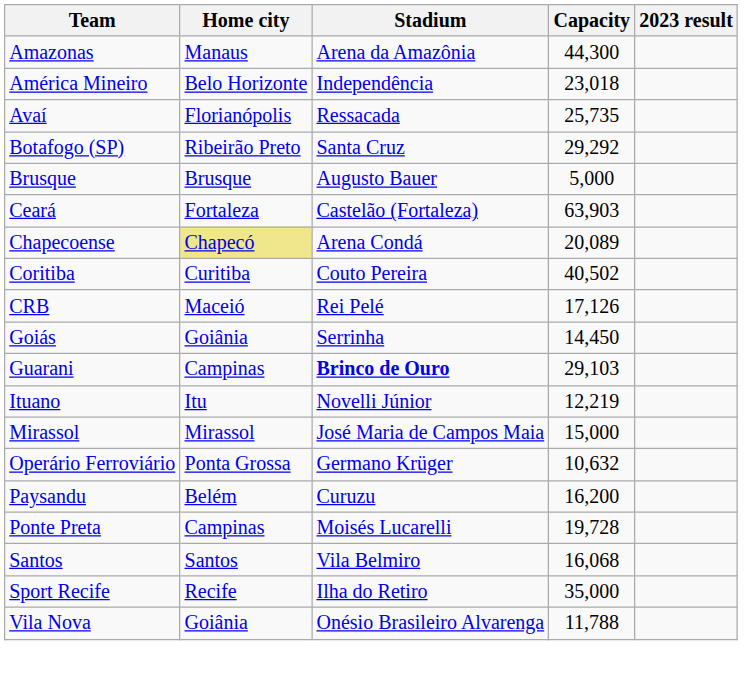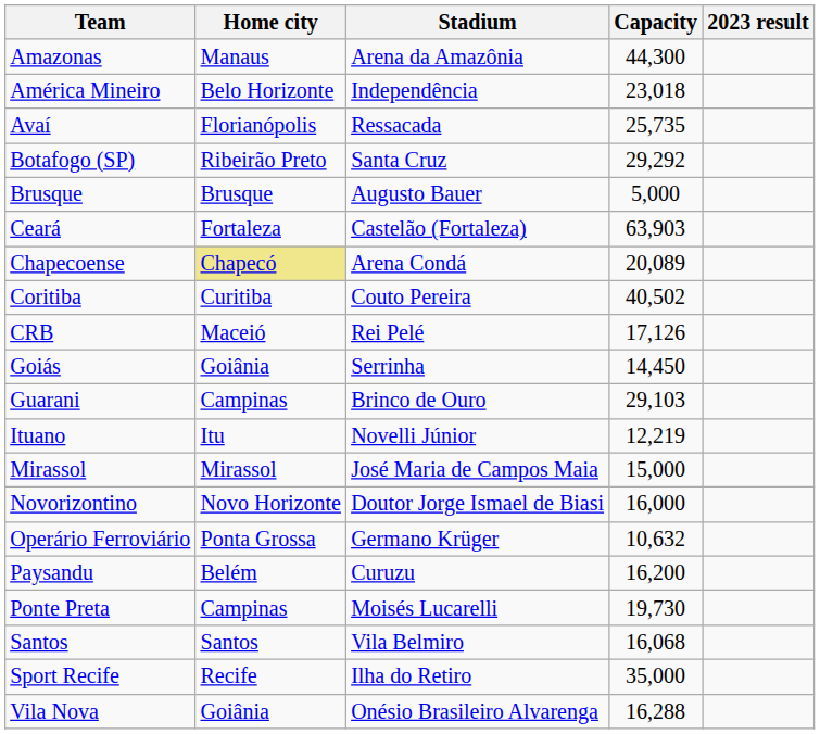Guarani | Stadium: bold -> normal
+ row: Novorizontino | Novo Horizonte | Doutor Jorge Ismael de Biasi | 16,000
Ponte Preta | Capacity: 19,728 -> 19,730
Vila Nova | Capacity: 11,788 -> 16,288
